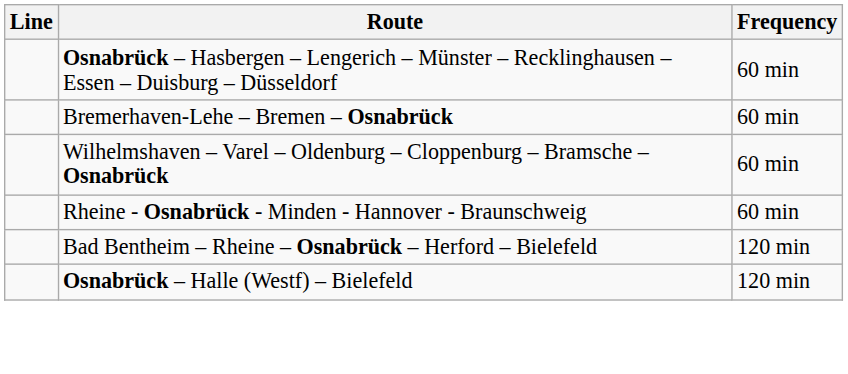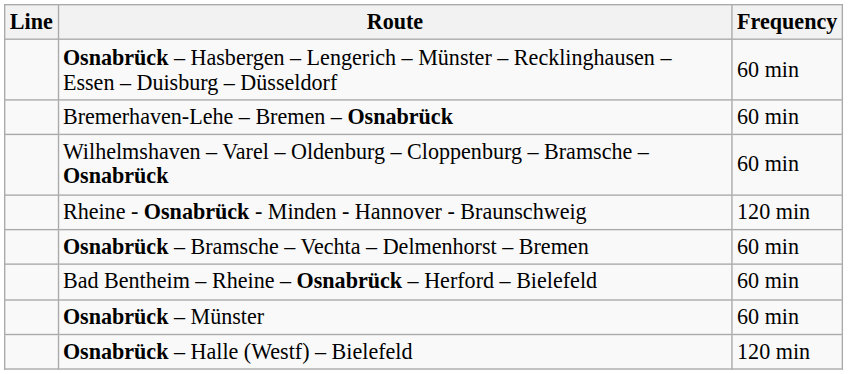Rheine - Osnabrück - Minden - Hannover - Braunschweig | Frequency: 60 min -> 120 min
+ row: Osnabrück – Bramsche – Vechta – Delmenhorst – Bremen | 60 min
Bad Bentheim – Rheine – Osnabrück – Herford – Bielefeld | Frequency: 120 min -> 60 min
+ row: Osnabrück – Münster | 60 min
